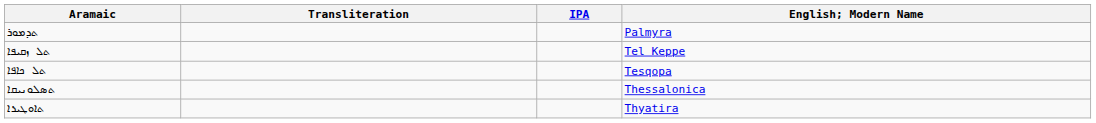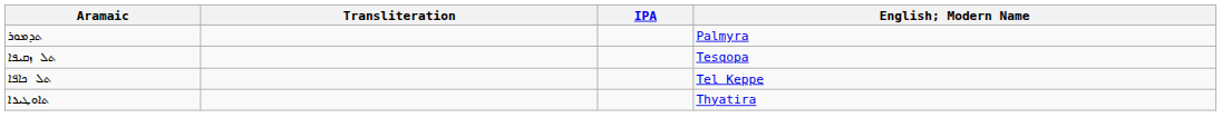ܬܠ ܙܩܝܦܐ | English; Modern Name: Tel Keppe -> Tesqopa
ܬܠ ܟܐܦܐ | English; Modern Name: Tesqopa -> Tel Keppe
- row: ܬܣܠܘܢܝܩܐ | Thessalonica
